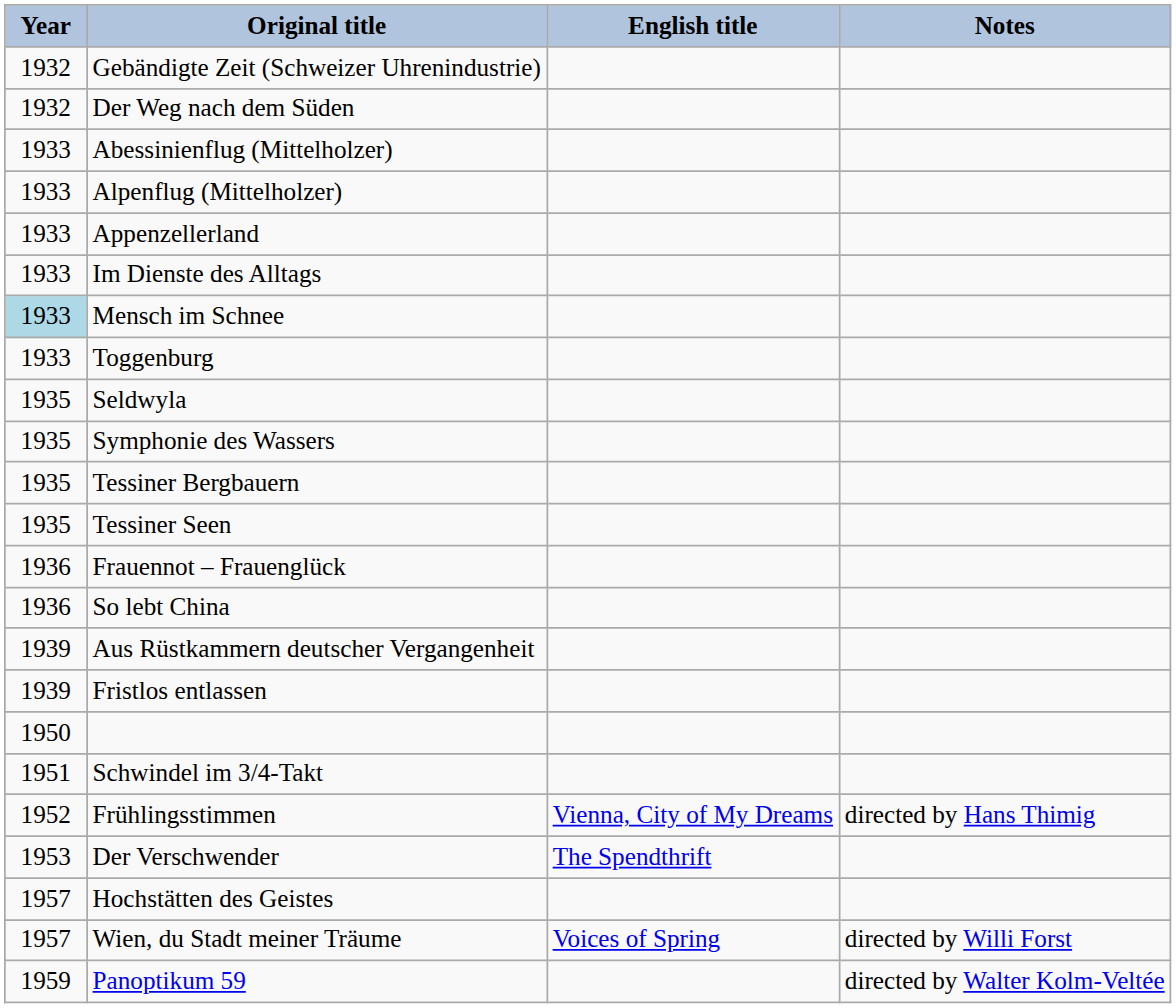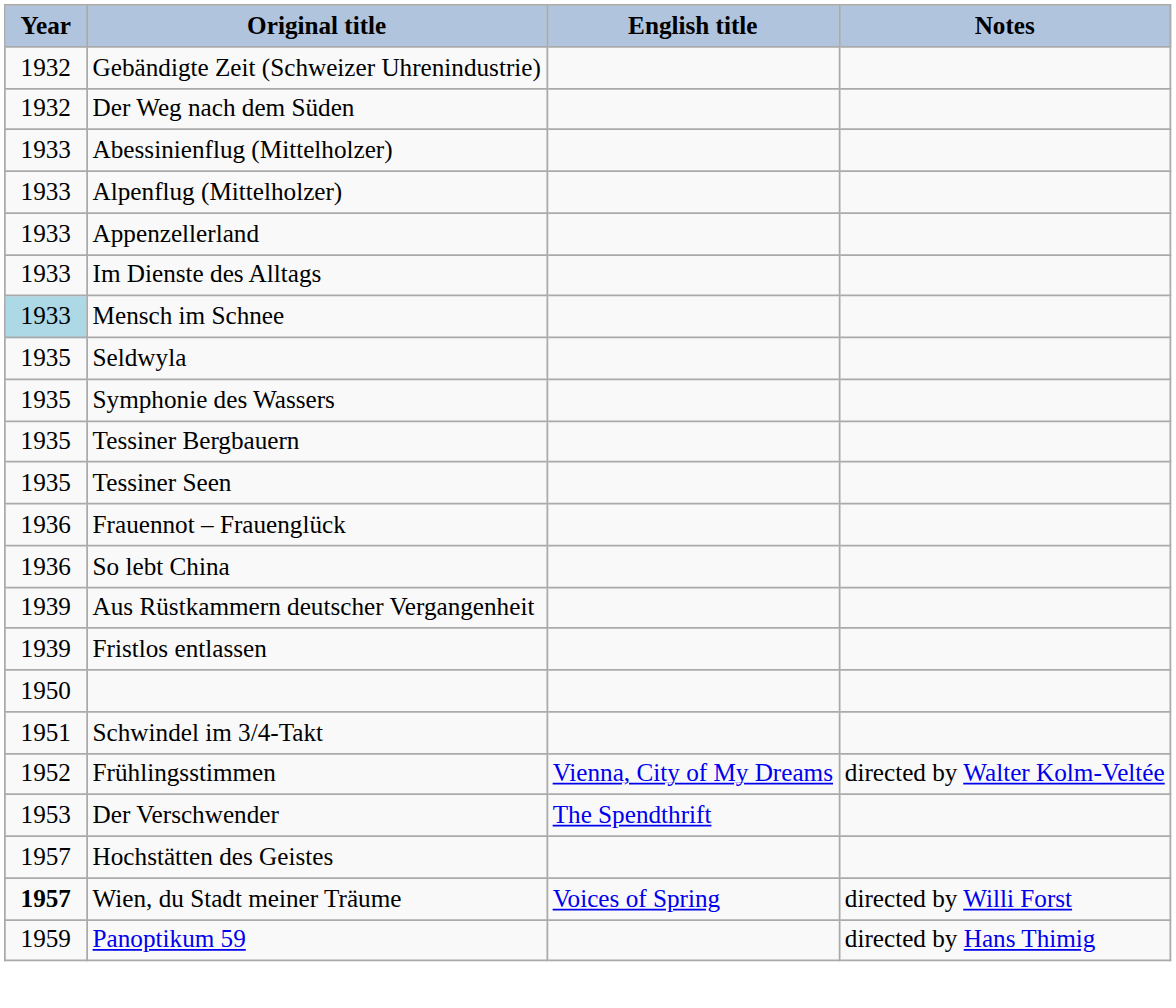- row: 1933 | Toggenburg
Frühlingsstimmen | Notes: directed by Hans Thimig -> directed by Walter Kolm-Veltée
Wien, du Stadt meiner Träume | Year: normal -> bold
Panoptikum 59 | Notes: directed by Walter Kolm-Veltée -> directed by Hans Thimig
